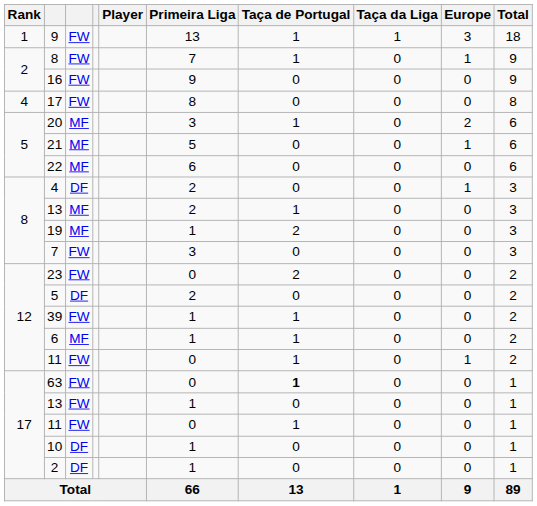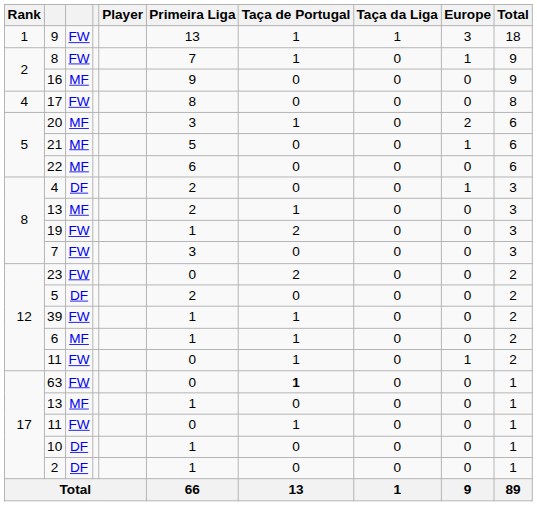16 | column 3: FW -> MF
19 | column 3: MF -> FW
17 / 13 | column 3: FW -> MF
